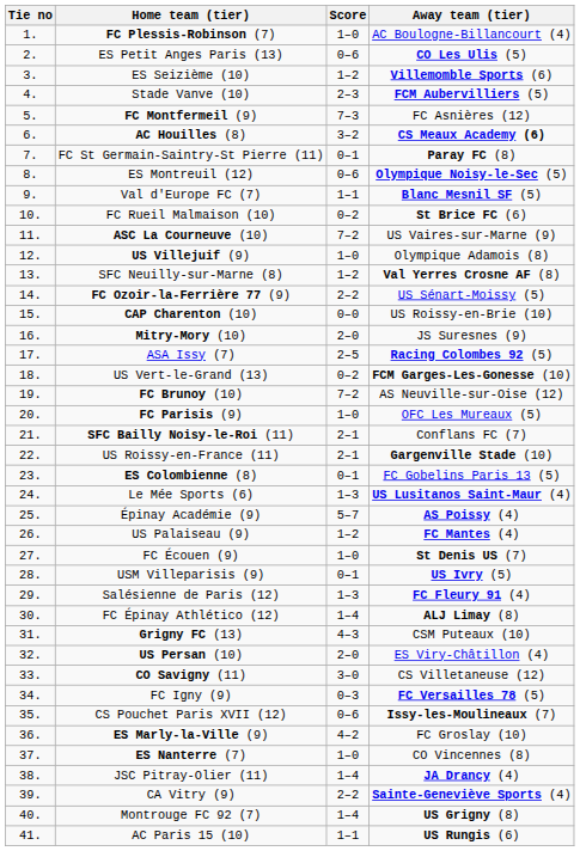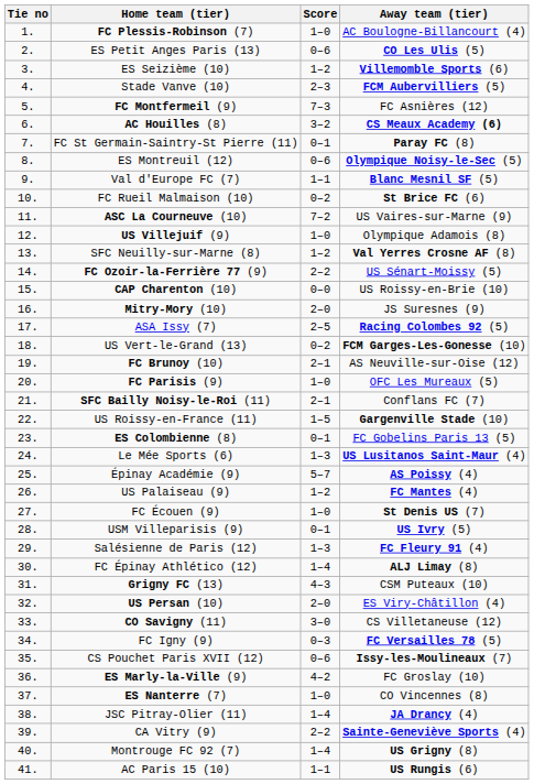FC Brunoy (10) | Score: 7–2 -> 2–1
US Roissy-en-France (11) | Score: 2–1 -> 1–5
